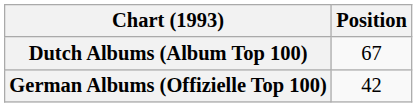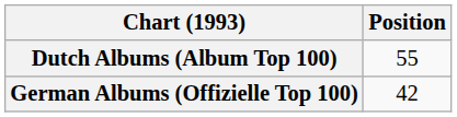Dutch Albums (Album Top 100) | Position: 67 -> 55
